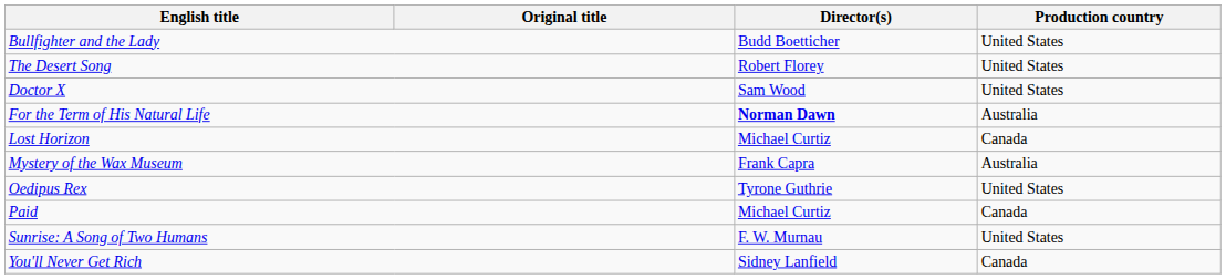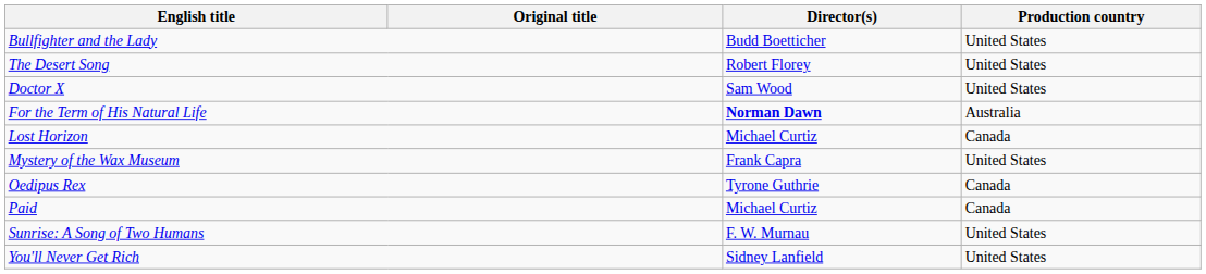Mystery of the Wax Museum | Production country: Australia -> United States
Oedipus Rex | Production country: United States -> Canada
You'll Never Get Rich | Production country: Canada -> United States
